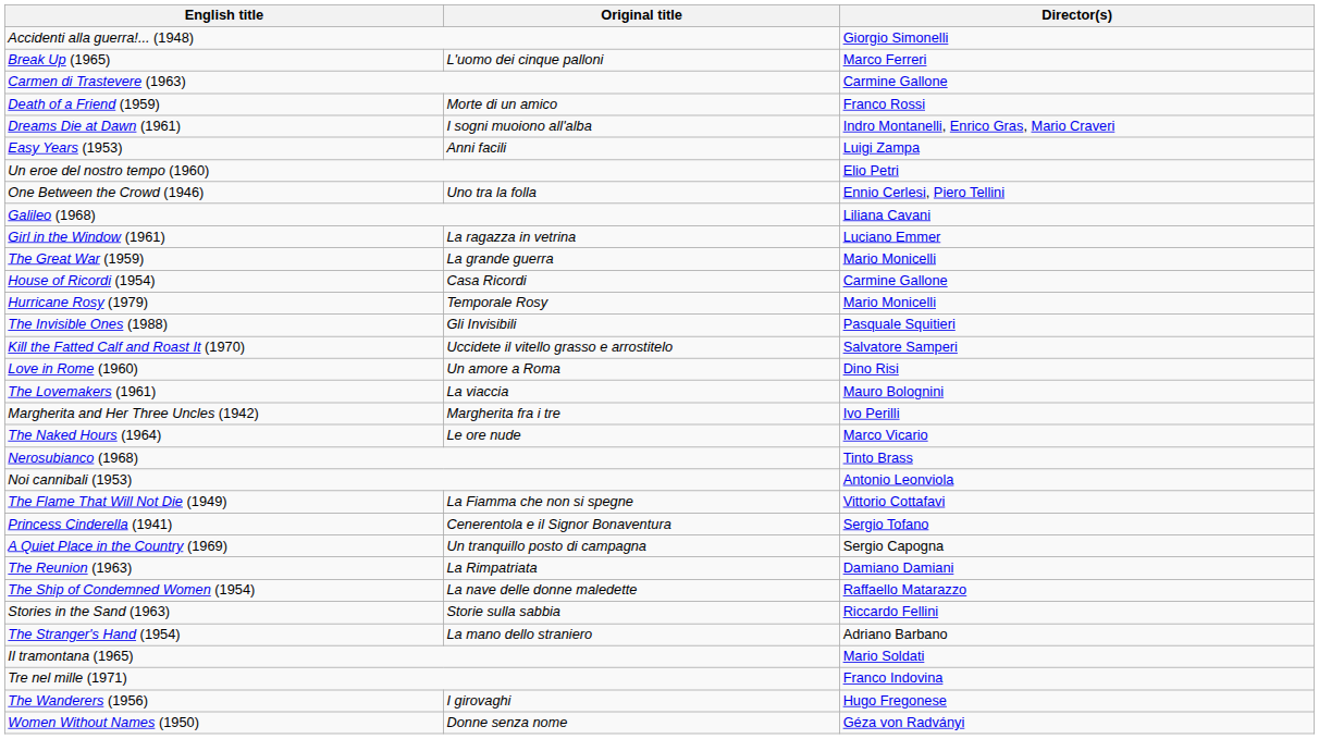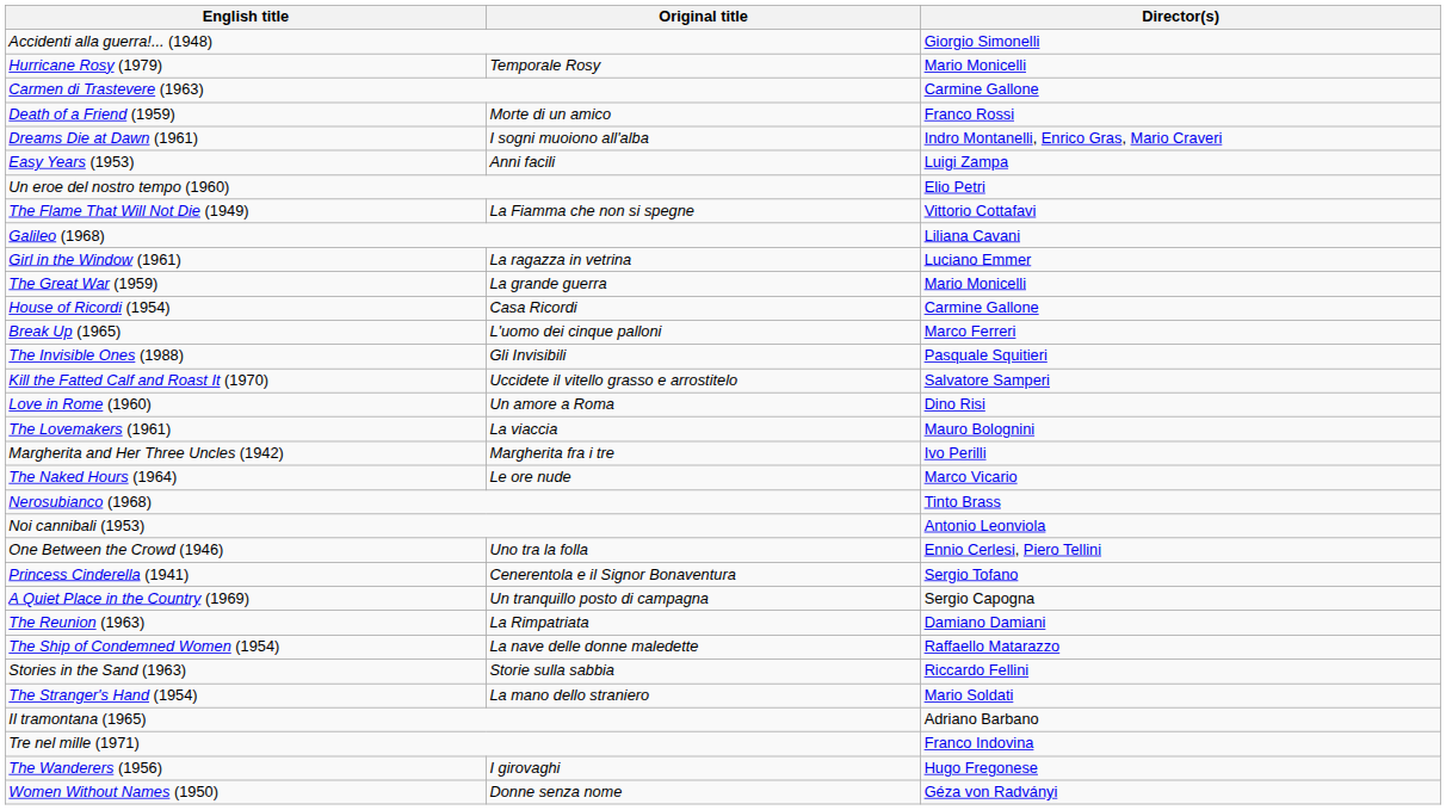rows swapped: Break Up (1965) <-> Hurricane Rosy (1979)
rows swapped: The Flame That Will Not Die (1949) <-> One Between the Crowd (1946)
The Stranger's Hand (1954) | Director(s): Adriano Barbano -> Mario Soldati
Il tramontana (1965) | Director(s): Mario Soldati -> Adriano Barbano
